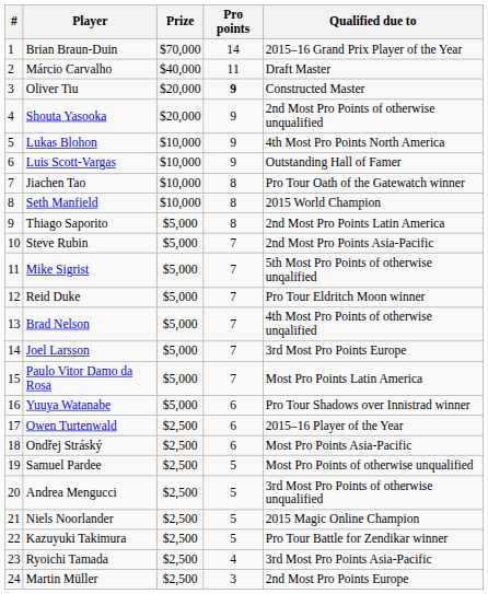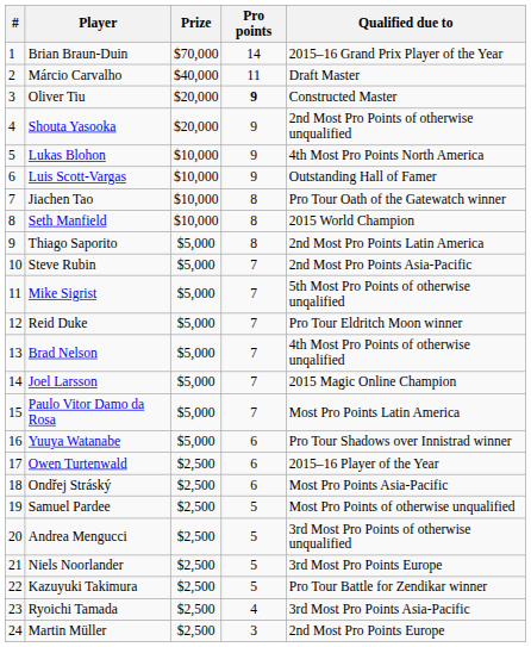Joel Larsson | Qualified due to: 3rd Most Pro Points Europe -> 2015 Magic Online Champion
Niels Noorlander | Qualified due to: 2015 Magic Online Champion -> 3rd Most Pro Points Europe
